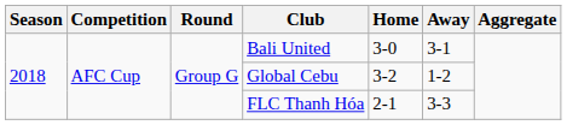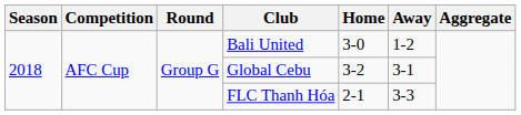Bali United | Away: 3-1 -> 1-2
Global Cebu | Away: 1-2 -> 3-1
